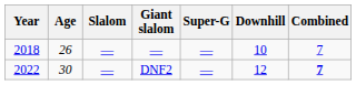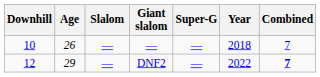columns swapped: Year <-> Downhill
DNF2 | Age: 30 -> 29
